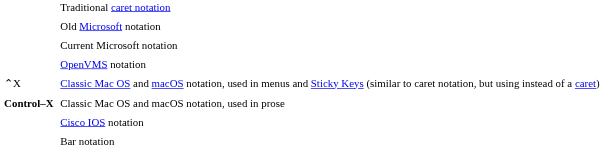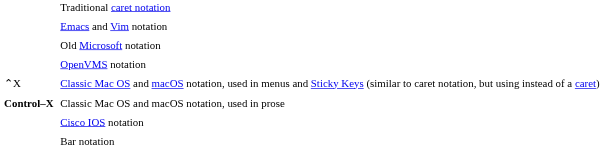+ row: Emacs and Vim notation
- row: Current Microsoft notation
